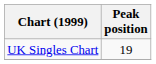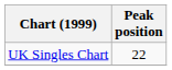UK Singles Chart | Peak position: 19 -> 22
